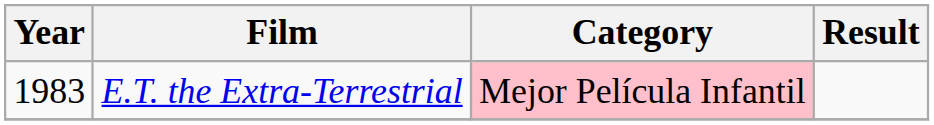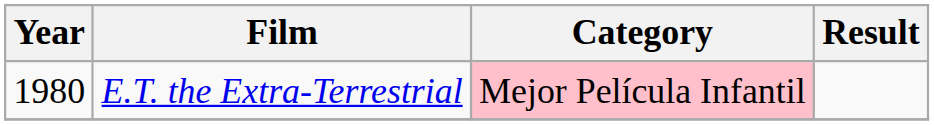E.T. the Extra-Terrestrial | Year: 1983 -> 1980
